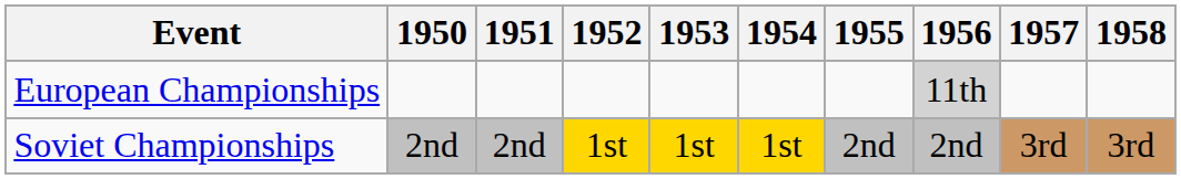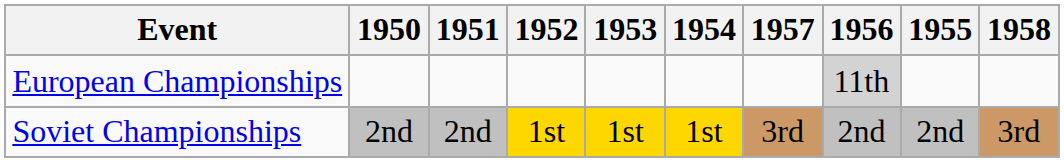columns swapped: 1955 <-> 1957
